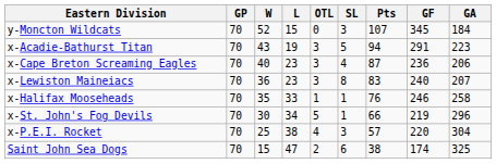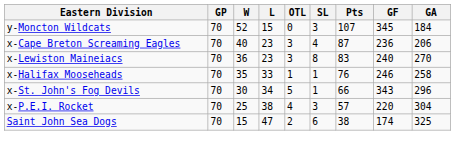- row: x-Acadie-Bathurst Titan | 70 | 43 | 19 | 3 | 5 | 94 | 291 | 223
x-Lewiston Maineiacs | GA: 207 -> 270
x-St. John's Fog Devils | GF: 219 -> 343
